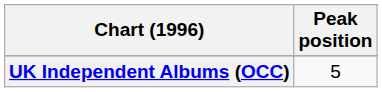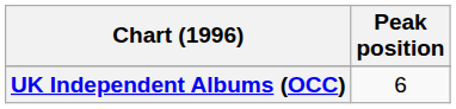UK Independent Albums (OCC) | Peak position: 5 -> 6
